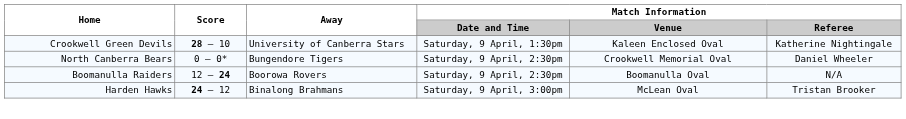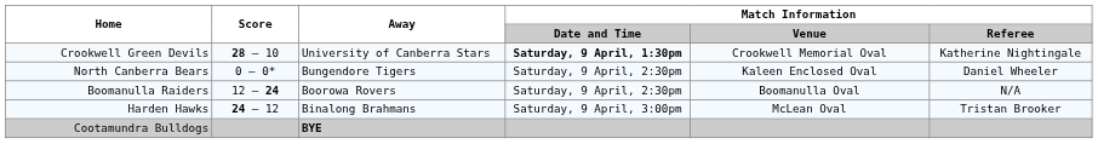Crookwell Green Devils | Match Information / Date and Time: normal -> bold
Crookwell Green Devils | Match Information / Venue: Kaleen Enclosed Oval -> Crookwell Memorial Oval
North Canberra Bears | Match Information / Venue: Crookwell Memorial Oval -> Kaleen Enclosed Oval
+ row: Cootamundra Bulldogs | BYE
